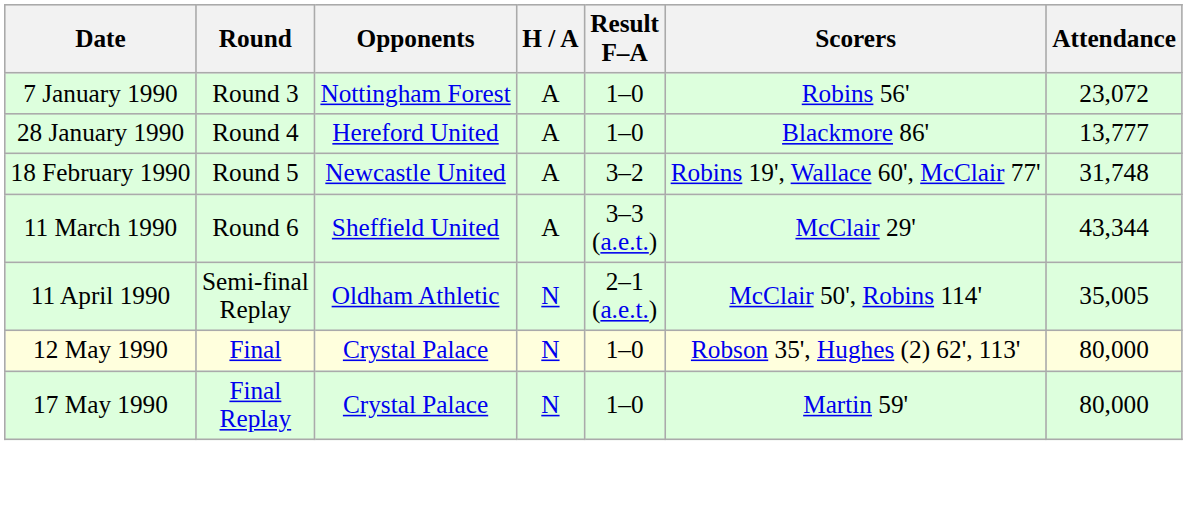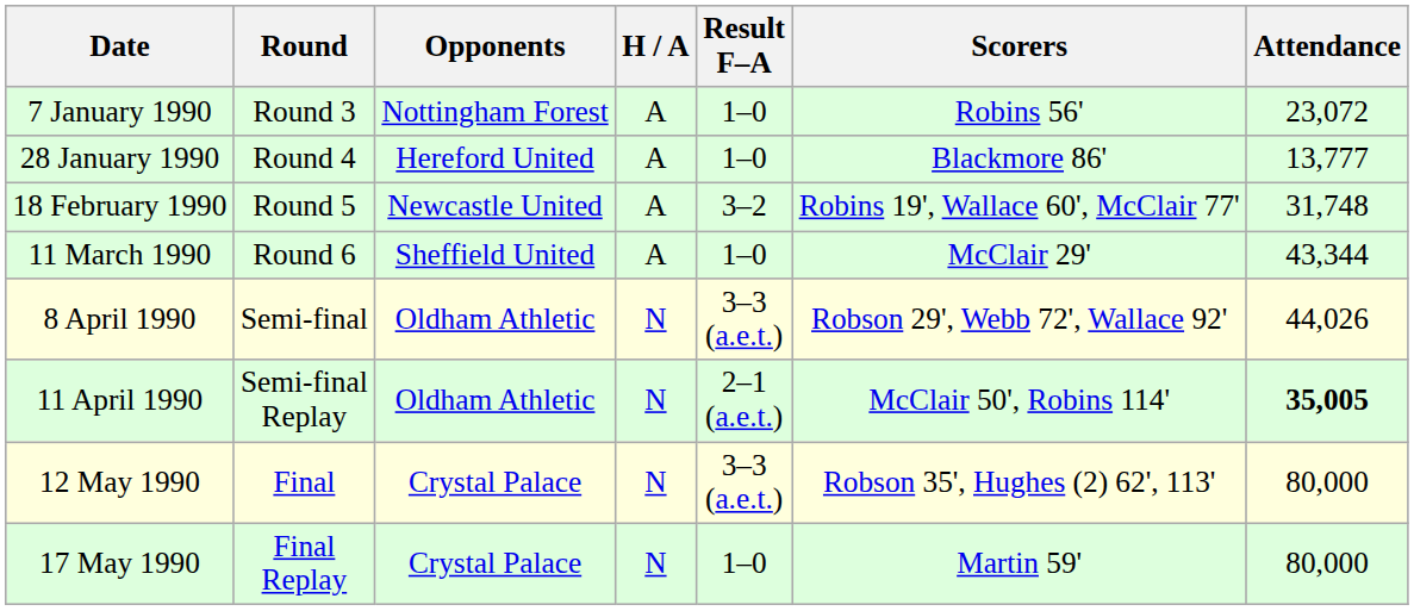11 March 1990 | Result F–A: 3–3 (a.e.t.) -> 1–0
+ row: 8 April 1990 | Semi-final | Oldham Athletic | N | 3–3 (a.e.t.) | Robson 29', Webb 72', Wallace 92' | 44,026
11 April 1990 | Attendance: normal -> bold
12 May 1990 | Result F–A: 1–0 -> 3–3 (a.e.t.)
